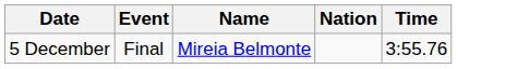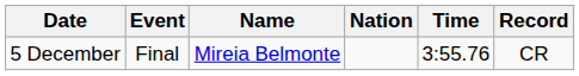+ column: Record | CR
